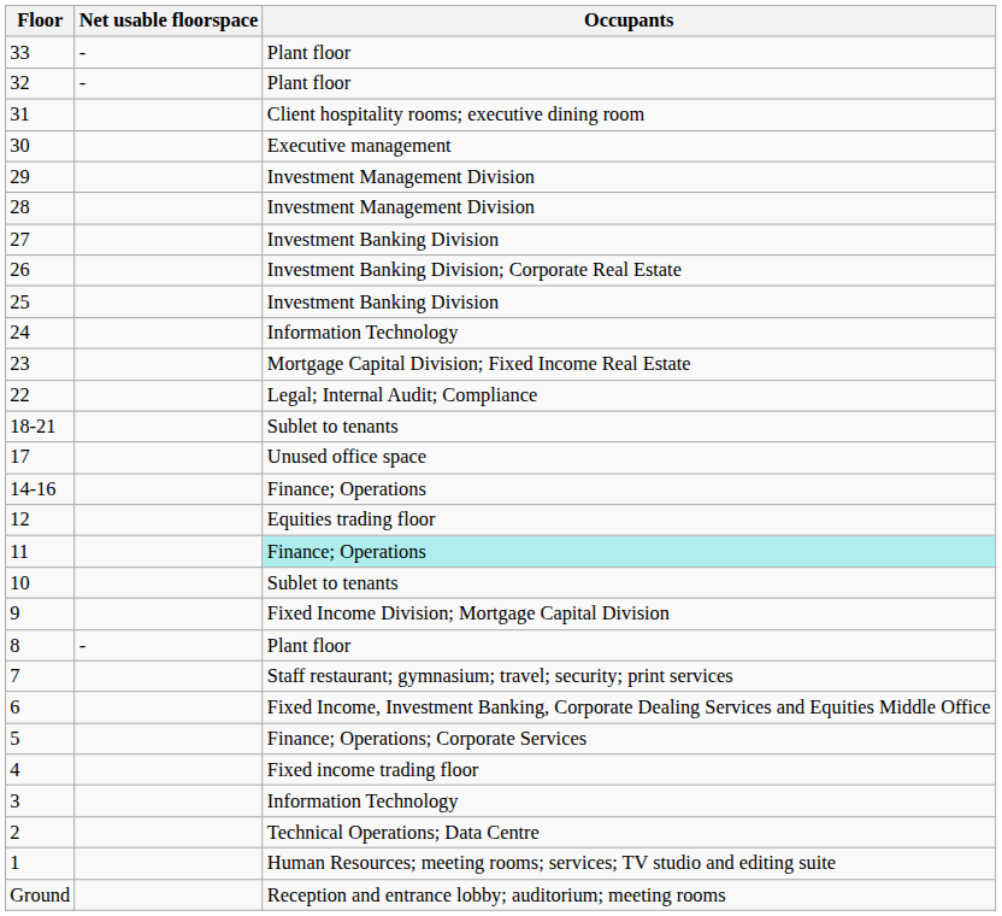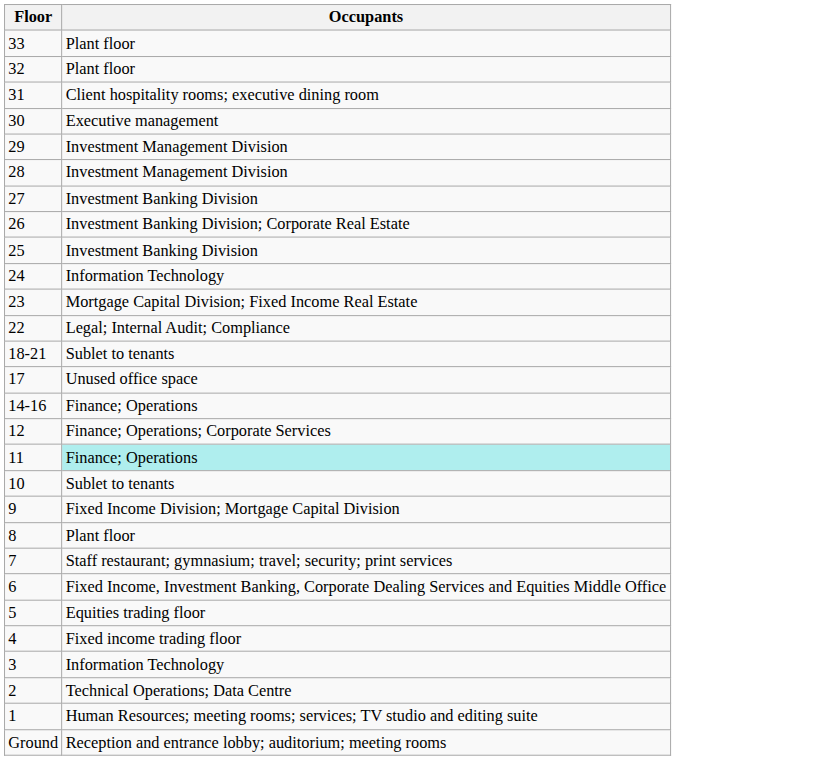- column: Net usable floorspace | - | - | -
12 | Occupants: Equities trading floor -> Finance; Operations; Corporate Services
5 | Occupants: Finance; Operations; Corporate Services -> Equities trading floor
